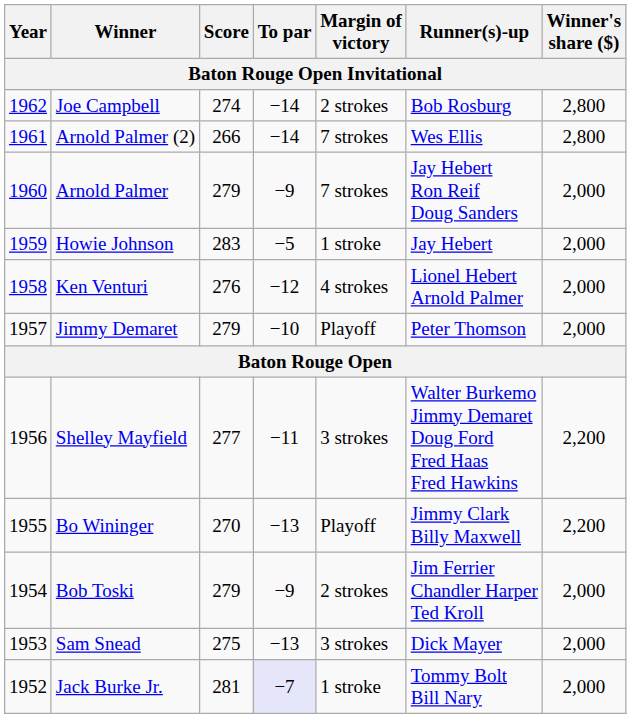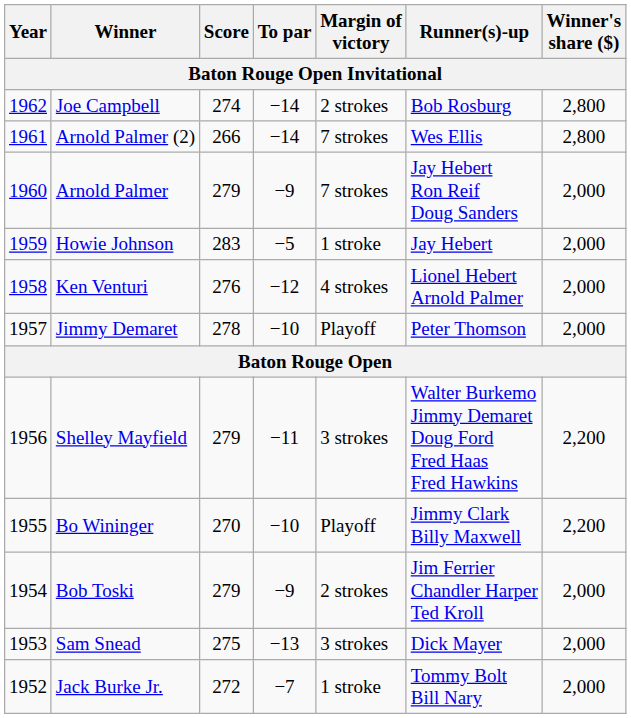Jimmy Demaret | Score: 279 -> 278
Shelley Mayfield | Score: 277 -> 279
Bo Wininger | To par: −13 -> −10
Jack Burke Jr. | Score: 281 -> 272
Jack Burke Jr. | To par: lavender background -> no background
